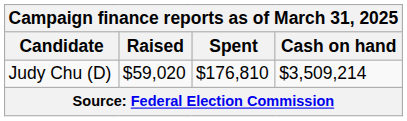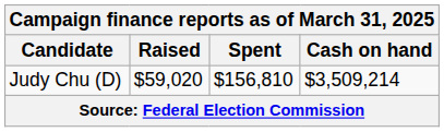Judy Chu (D) | Spent: $176,810 -> $156,810
